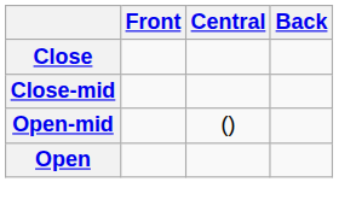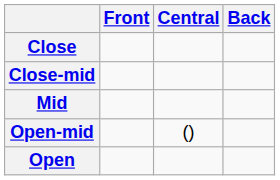+ row: Mid
